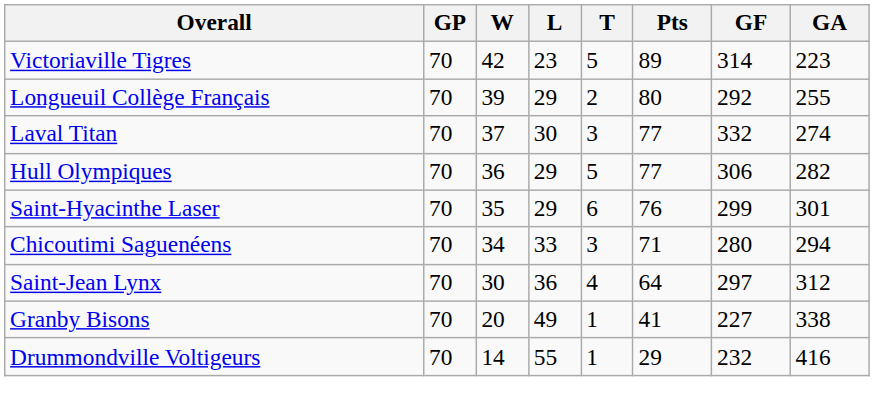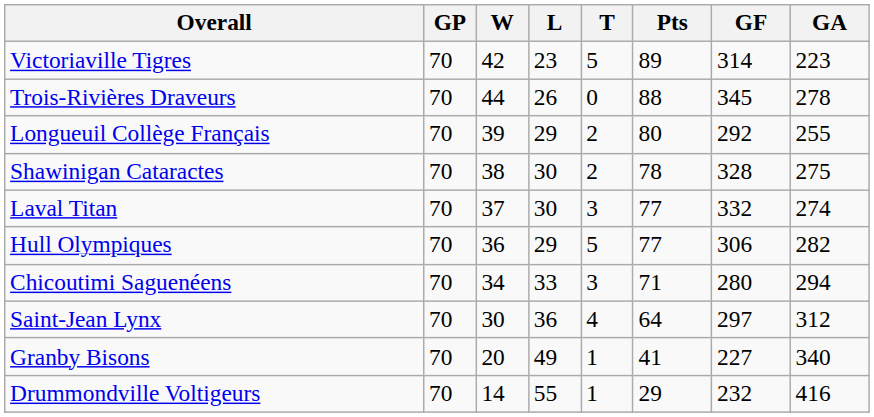+ row: Trois-Rivières Draveurs | 70 | 44 | 26 | 0 | 88 | 345 | 278
+ row: Shawinigan Cataractes | 70 | 38 | 30 | 2 | 78 | 328 | 275
- row: Saint-Hyacinthe Laser | 70 | 35 | 29 | 6 | 76 | 299 | 301
Granby Bisons | GA: 338 -> 340
